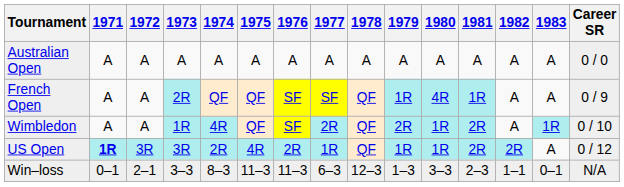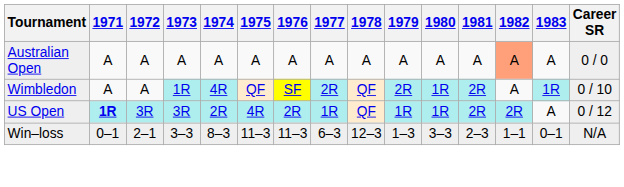Australian Open | 1982: no background -> lightsalmon background
- row: French Open | A | A | 2R | QF | QF | SF | SF | QF | 1R | 4R | 1R | A | A | 0 / 9
